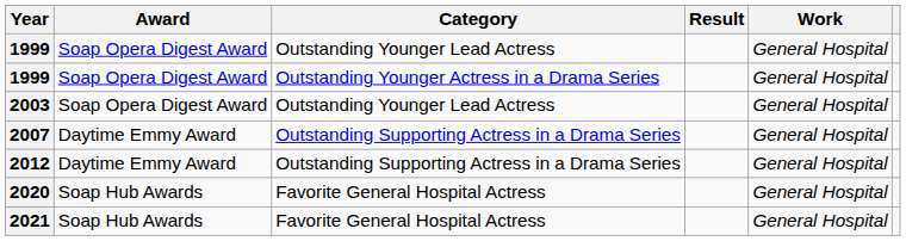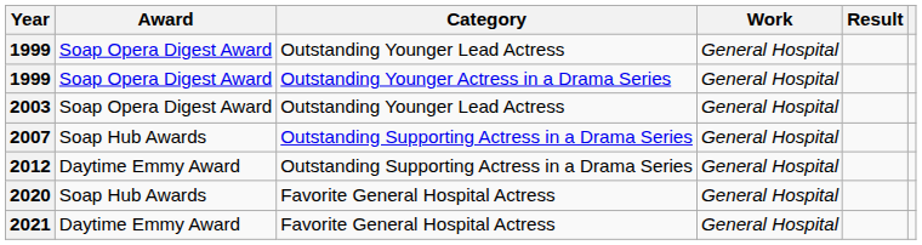columns swapped: Work <-> Result
2007 | Award: Daytime Emmy Award -> Soap Hub Awards
2021 | Award: Soap Hub Awards -> Daytime Emmy Award
